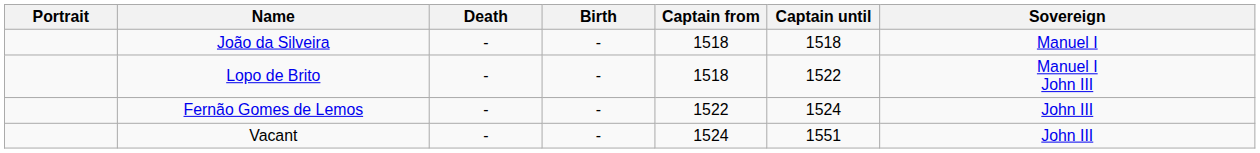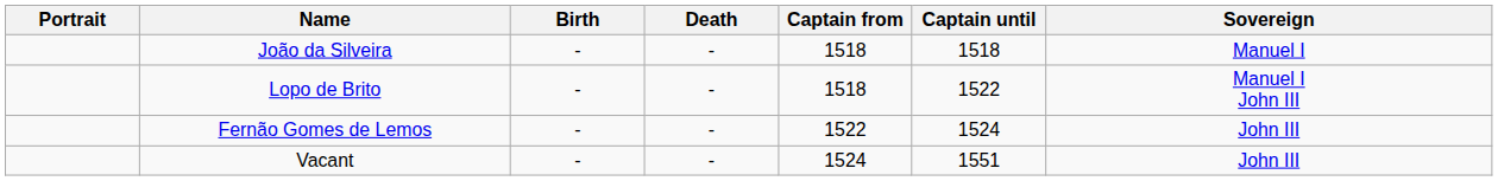columns swapped: Birth <-> Death
